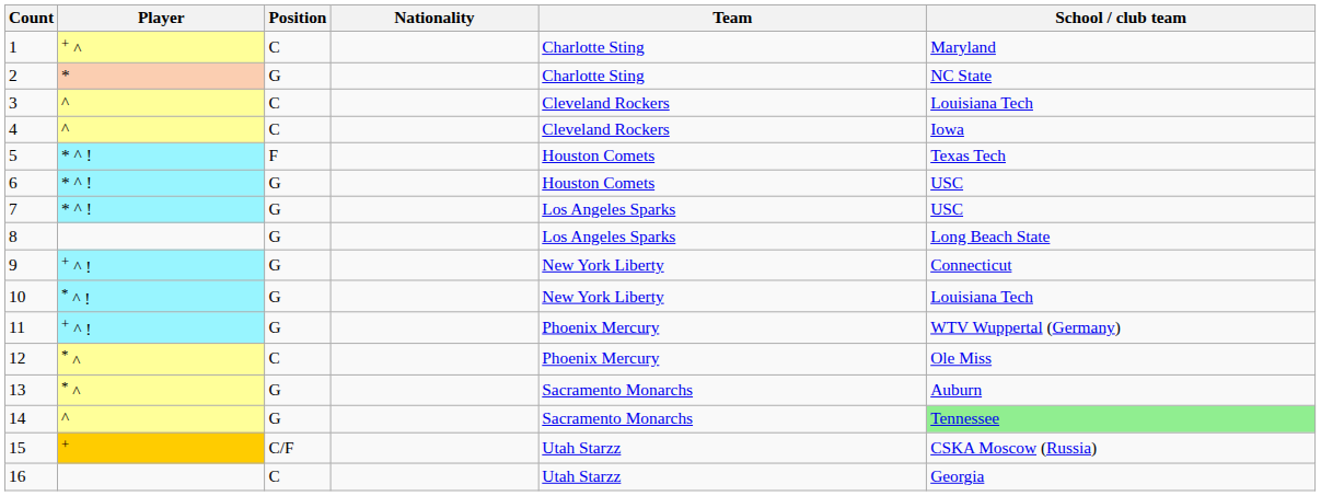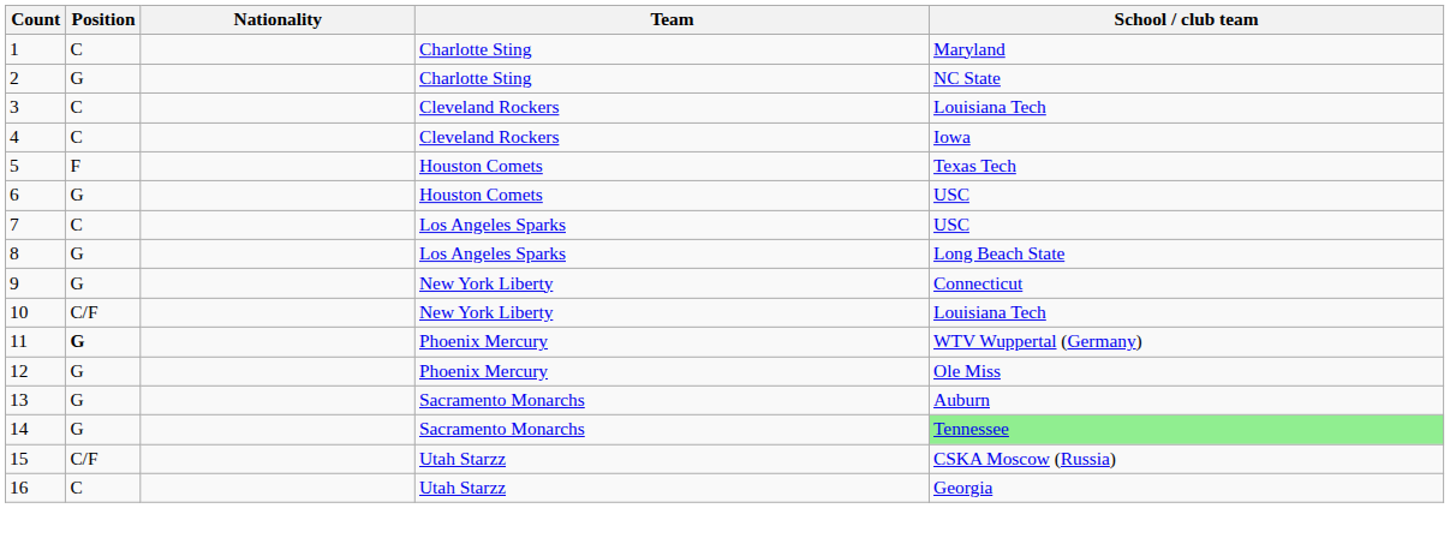- column: Player | + ^ | * | ^ | ^ | * ^ ! | * ^ ! | * ^ ! | + ^ ! | * ^ ! | + ^ ! | * ^ | * ^ | ^ | +
7 | Position: G -> C
10 | Position: G -> C/F
11 | Position: normal -> bold
12 | Position: C -> G
